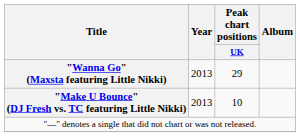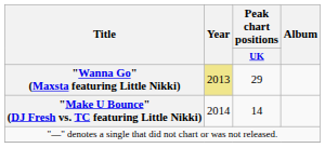"Wanna Go" (Maxsta featuring Little Nikki) | Year: no background -> khaki background
"Make U Bounce" (DJ Fresh vs. TC featuring Little Nikki) | Year: 2013 -> 2014
"Make U Bounce" (DJ Fresh vs. TC featuring Little Nikki) | Peak chart positions / UK: 10 -> 14
